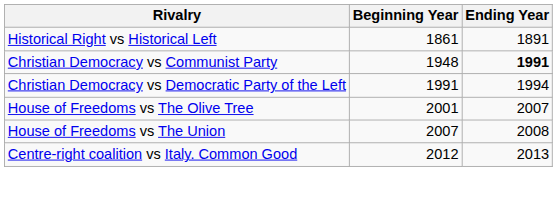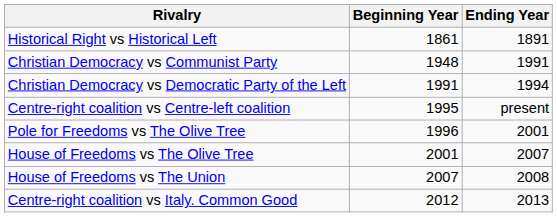Christian Democracy vs Communist Party | Ending Year: bold -> normal
+ row: Centre-right coalition vs Centre-left coalition | 1995 | present
+ row: Pole for Freedoms vs The Olive Tree | 1996 | 2001
